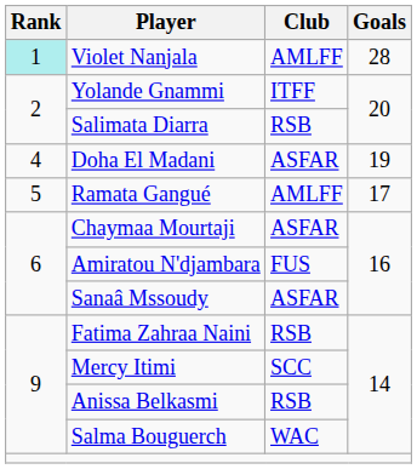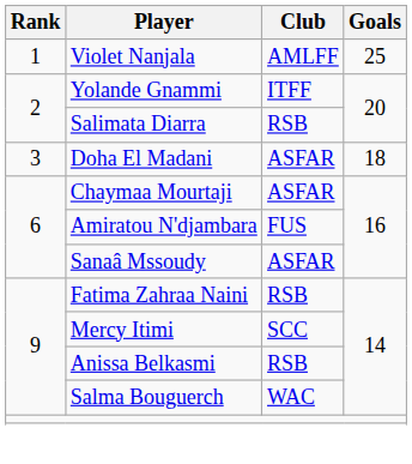Violet Nanjala | Rank: paleturquoise background -> no background
Violet Nanjala | Goals: 28 -> 25
Doha El Madani | Rank: 4 -> 3
Doha El Madani | Goals: 19 -> 18
- row: 5 | Ramata Gangué | AMLFF | 17
